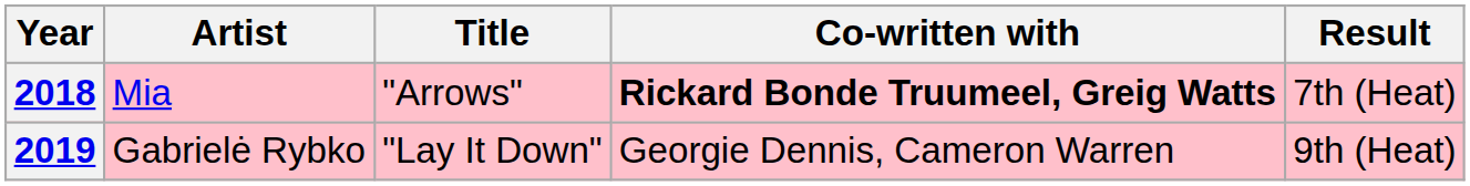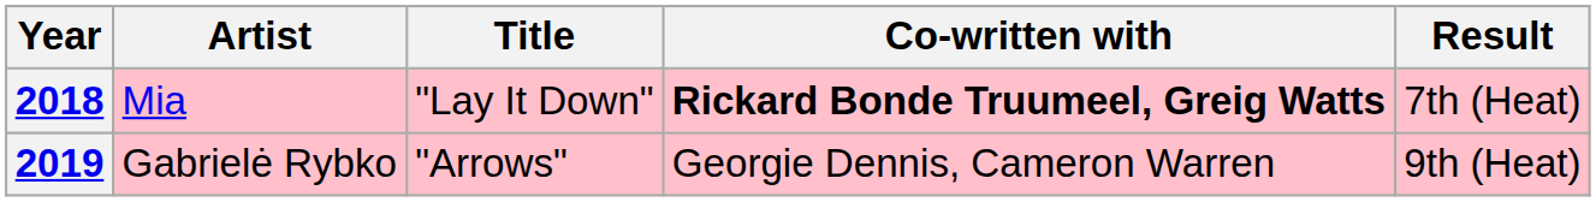2018 | Title: "Arrows" -> "Lay It Down"
2019 | Title: "Lay It Down" -> "Arrows"
